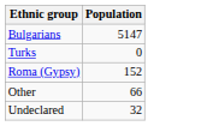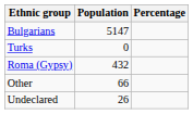+ column: Percentage
Roma (Gypsy) | Population: 152 -> 432
Undeclared | Population: 32 -> 26
